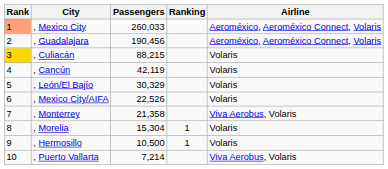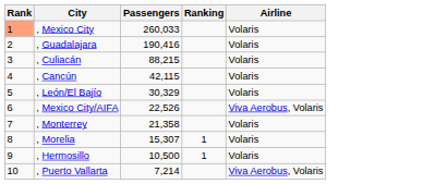, Mexico City | Airline: Aeroméxico, Aeroméxico Connect, Volaris -> Volaris
, Guadalajara | Passengers: 190,456 -> 190,416
, Guadalajara | Airline: Aeroméxico, Aeroméxico Connect, Volaris -> Volaris
, Culiacán | Rank: gold background -> no background
, Cancún | Passengers: 42,119 -> 42,115
, Mexico City/AIFA | Airline: Volaris -> Viva Aerobus, Volaris
, Monterrey | Airline: Viva Aerobus, Volaris -> Volaris
, Morelia | Passengers: 15,304 -> 15,307
